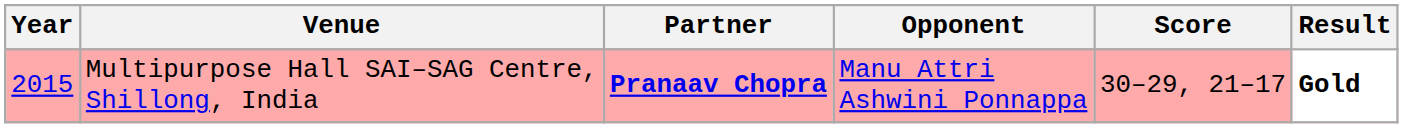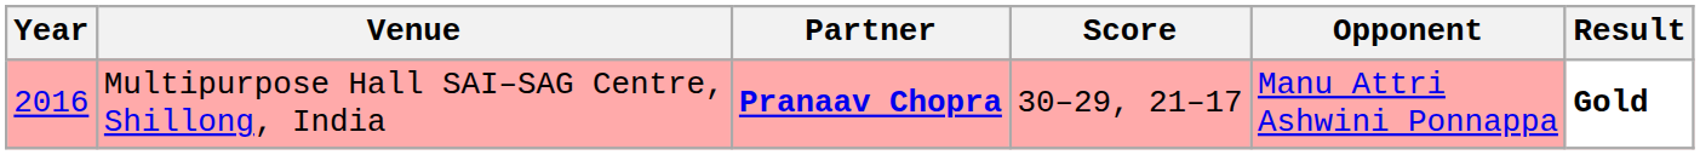columns swapped: Opponent <-> Score
Multipurpose Hall SAI–SAG Centre, Shillong, India | Year: 2015 -> 2016
